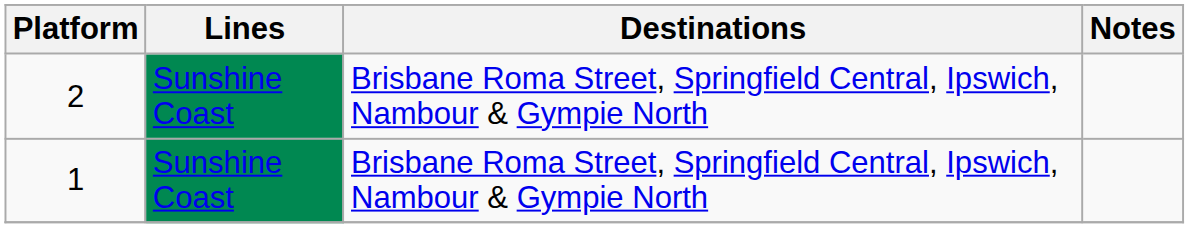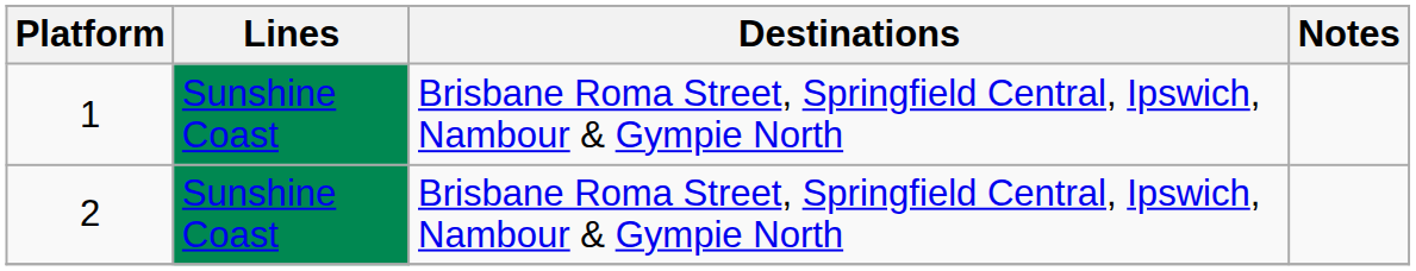rows swapped: 1 <-> 2
